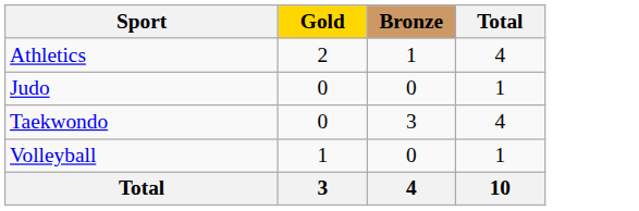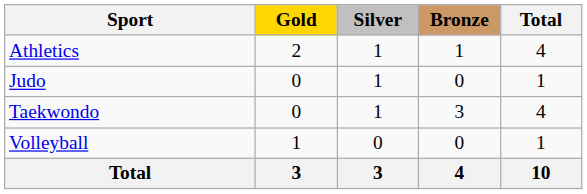+ column: Silver | 1 | 1 | 1 | 0 | 3
